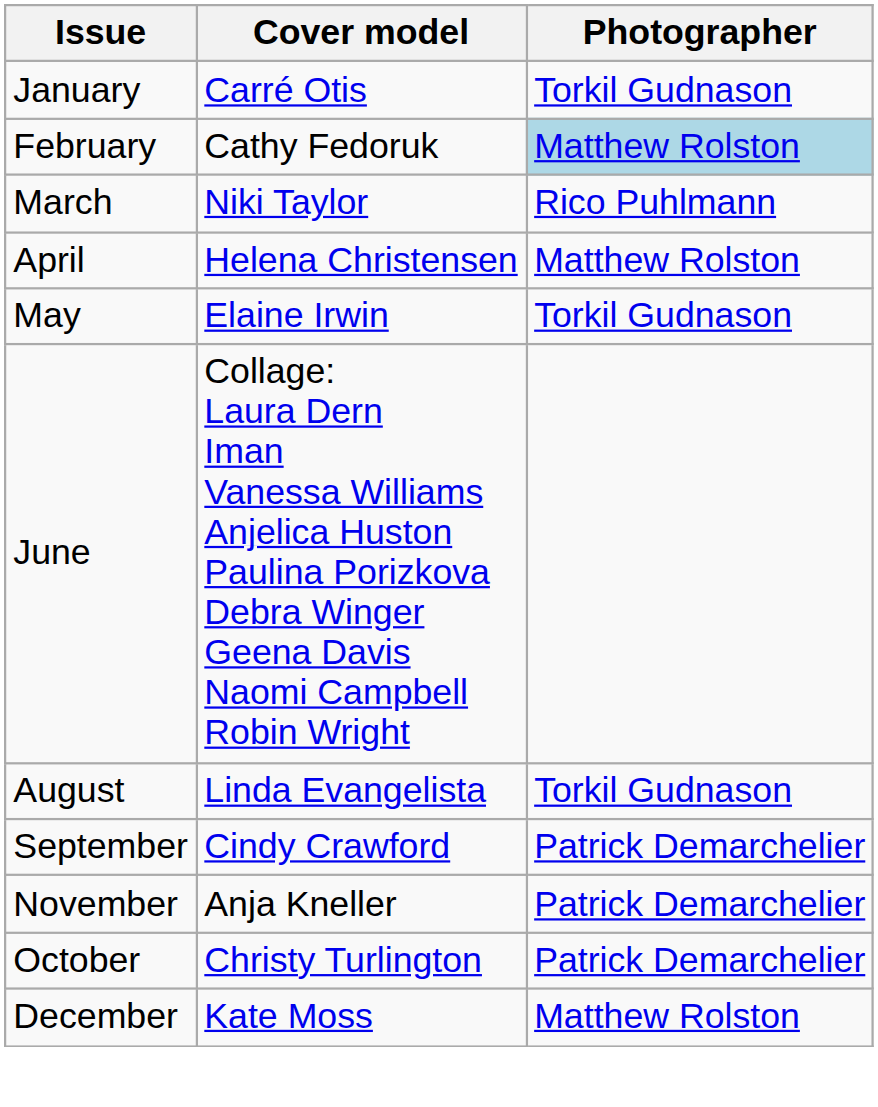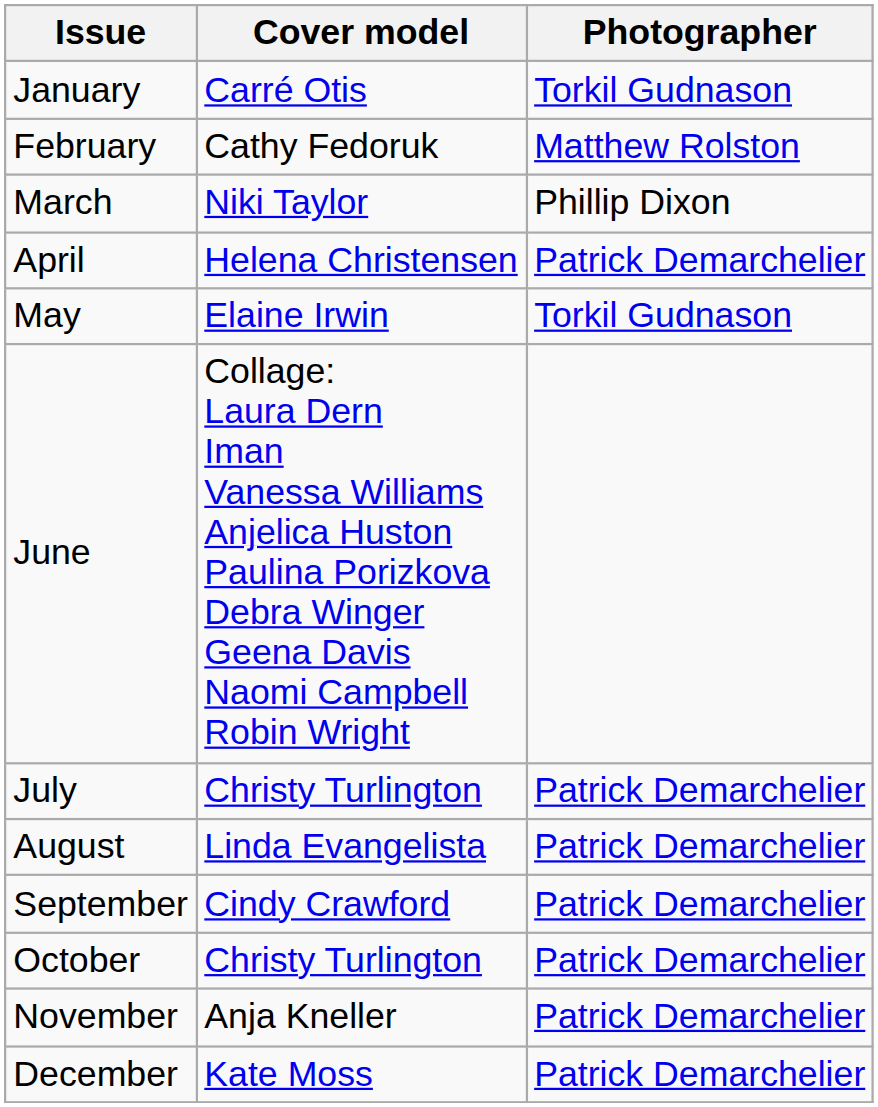February | Photographer: lightblue background -> no background
March | Photographer: Rico Puhlmann -> Phillip Dixon
April | Photographer: Matthew Rolston -> Patrick Demarchelier
+ row: July | Christy Turlington | Patrick Demarchelier
August | Photographer: Torkil Gudnason -> Patrick Demarchelier
rows swapped: October <-> November
December | Photographer: Matthew Rolston -> Patrick Demarchelier
